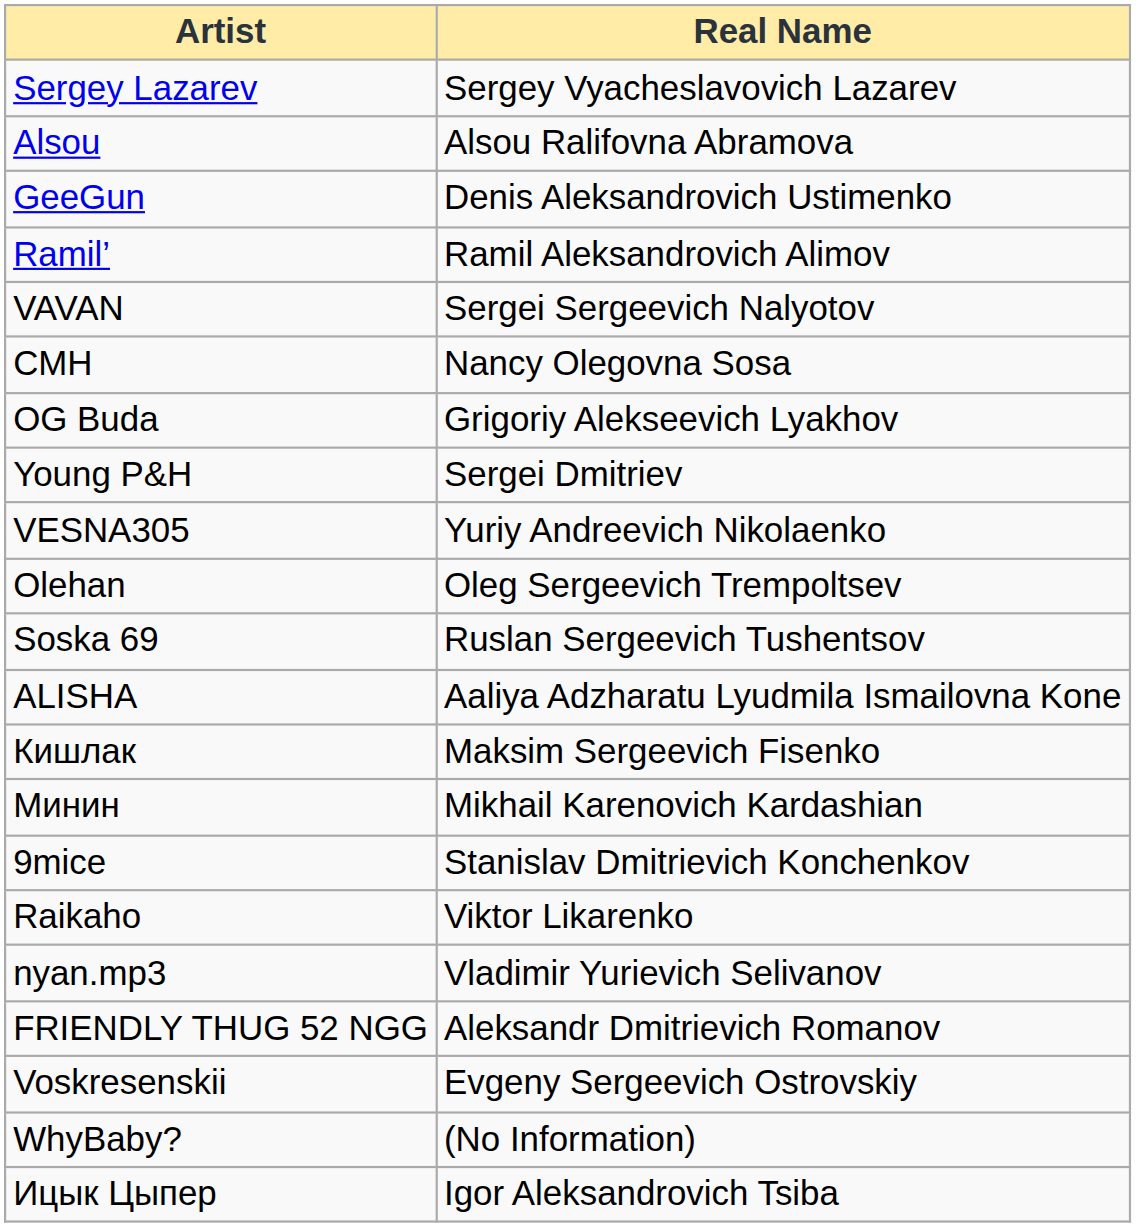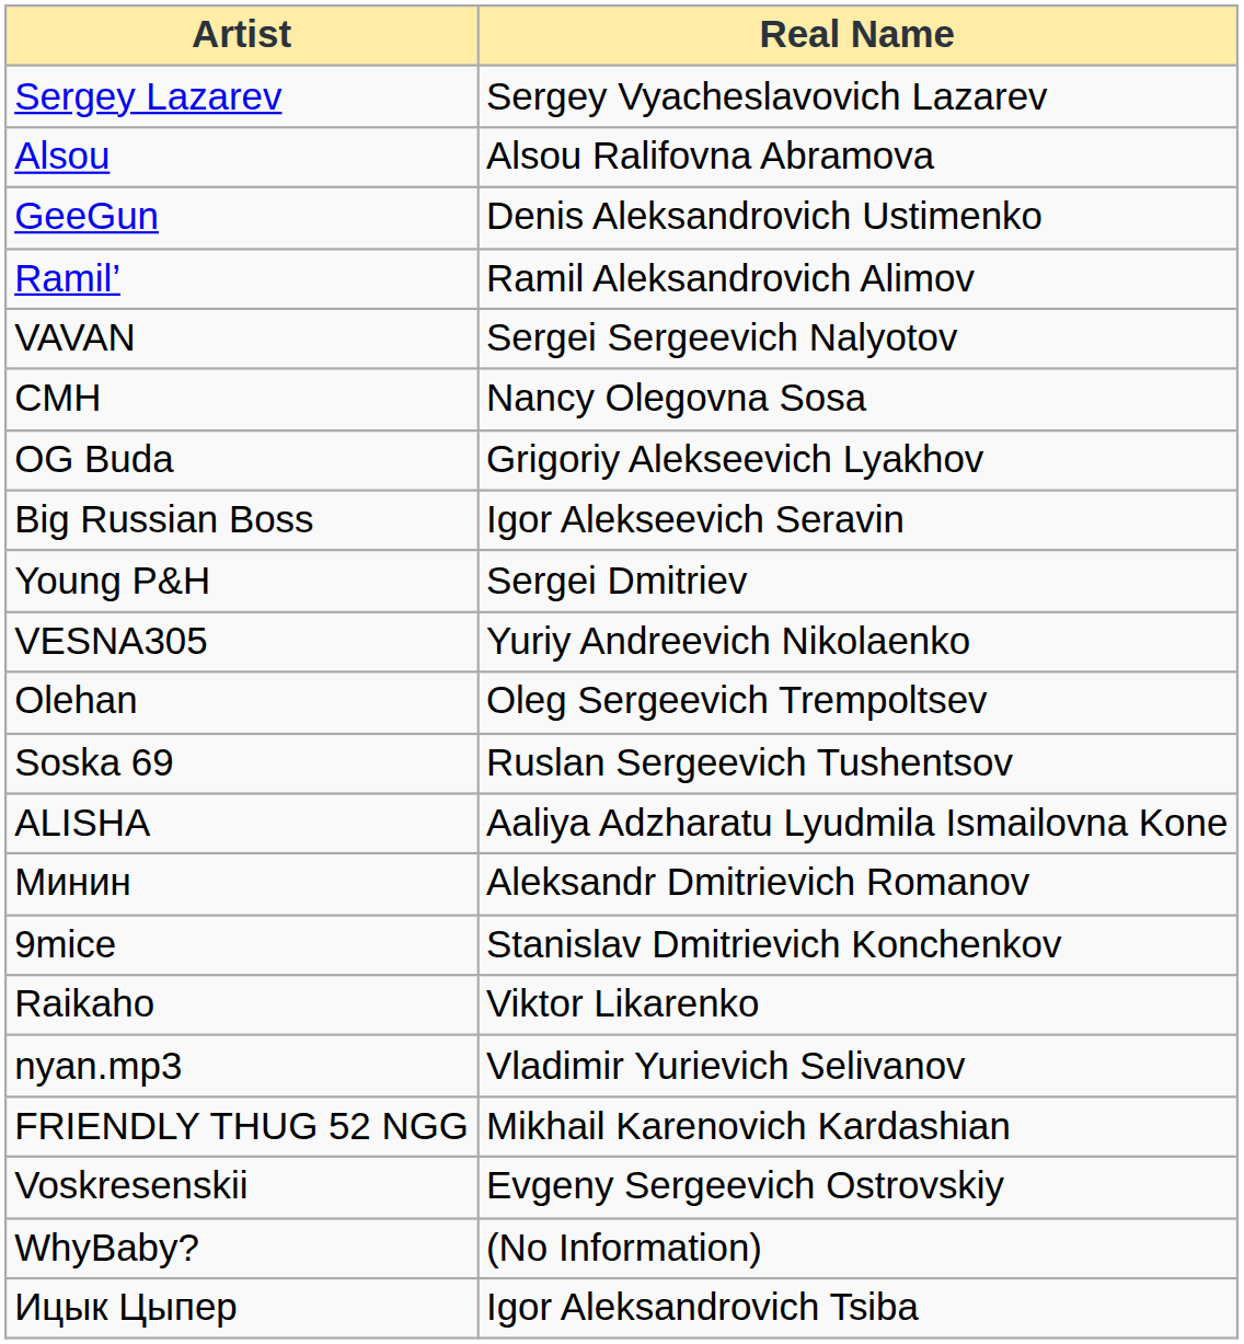+ row: Big Russian Boss | Igor Alekseevich Seravin
- row: Кишлак | Maksim Sergeevich Fisenko
Минин | Real Name: Mikhail Karenovich Kardashian -> Aleksandr Dmitrievich Romanov
FRIENDLY THUG 52 NGG | Real Name: Aleksandr Dmitrievich Romanov -> Mikhail Karenovich Kardashian
